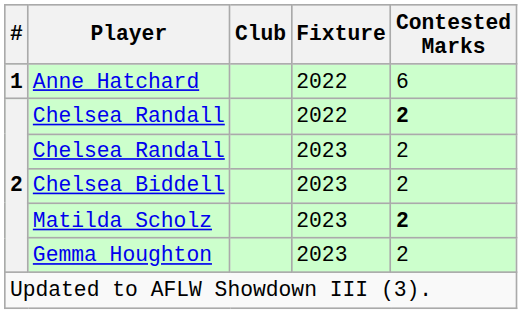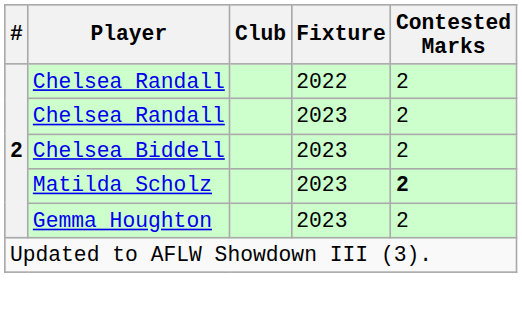- row: 1 | Anne Hatchard | 2022 | 6
Chelsea Randall / 2022 | Contested Marks: bold -> normal
